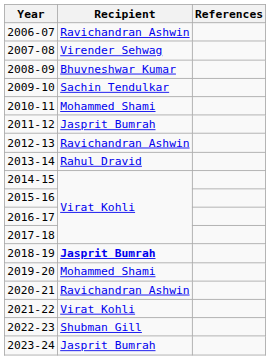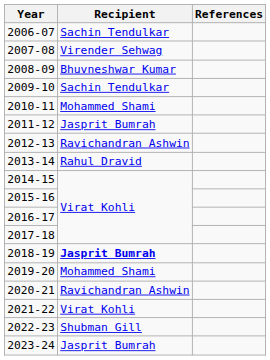2006-07 | Recipient: Ravichandran Ashwin -> Sachin Tendulkar
